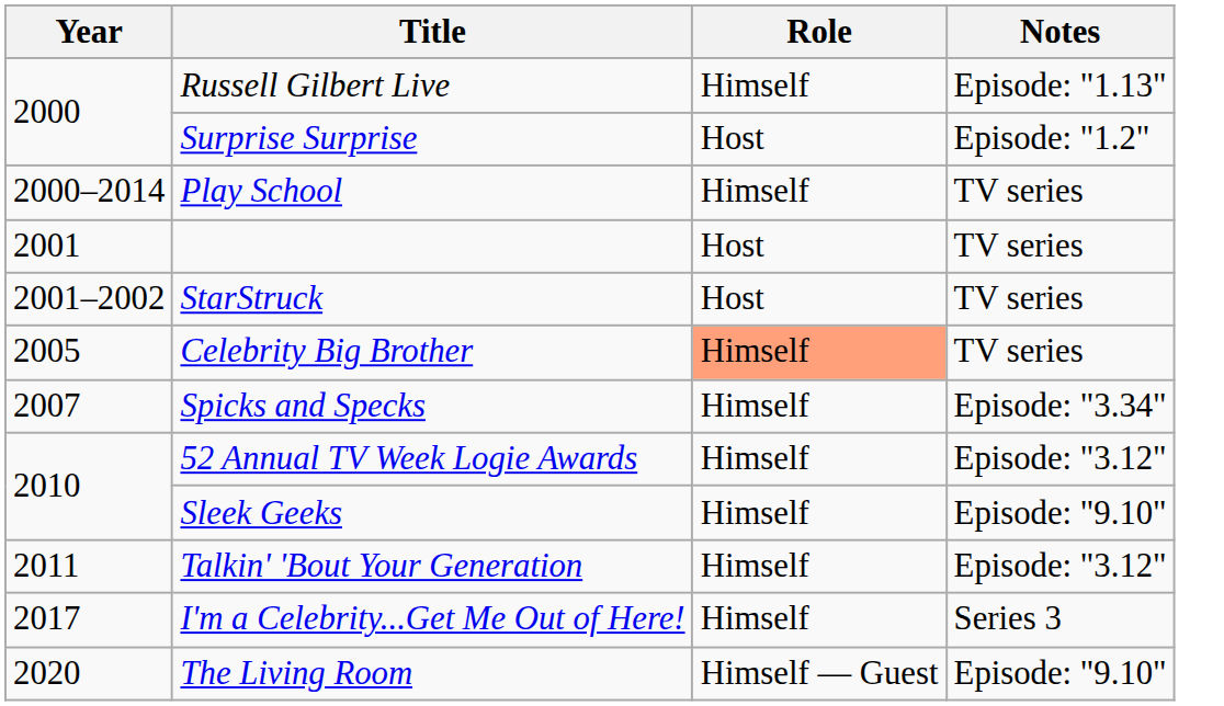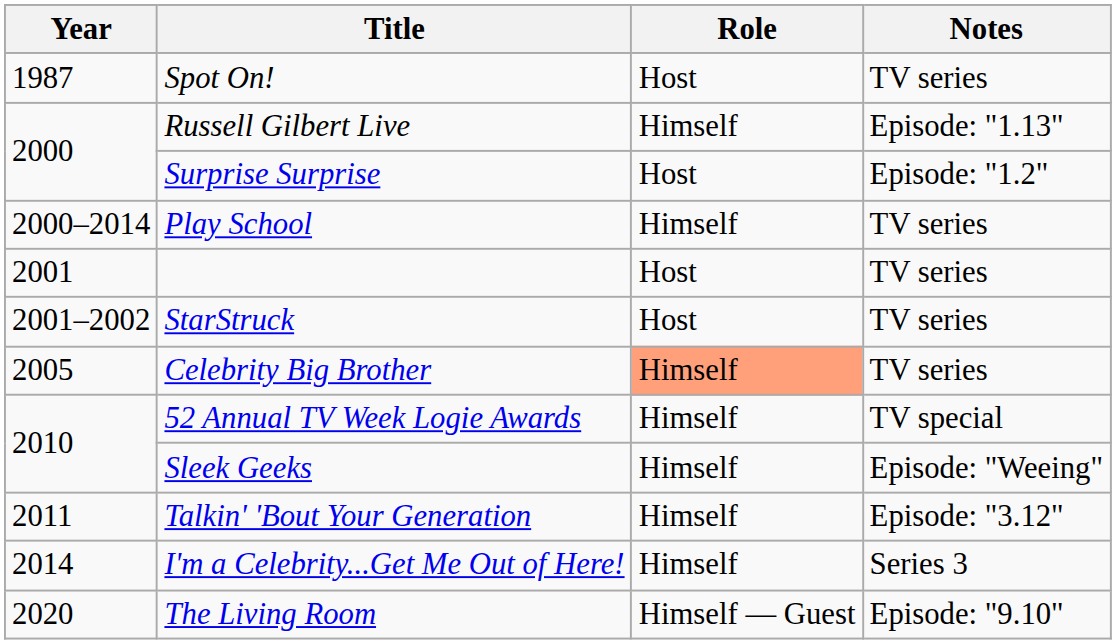+ row: 1987 | Spot On! | Host | TV series
- row: 2007 | Spicks and Specks | Himself | Episode: "3.34"
52 Annual TV Week Logie Awards | Notes: Episode: "3.12" -> TV special
Sleek Geeks | Notes: Episode: "9.10" -> Episode: "Weeing"
I'm a Celebrity...Get Me Out of Here! | Year: 2017 -> 2014
